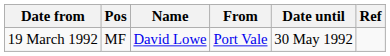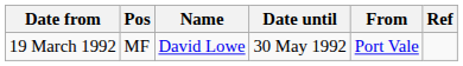columns swapped: From <-> Date until
